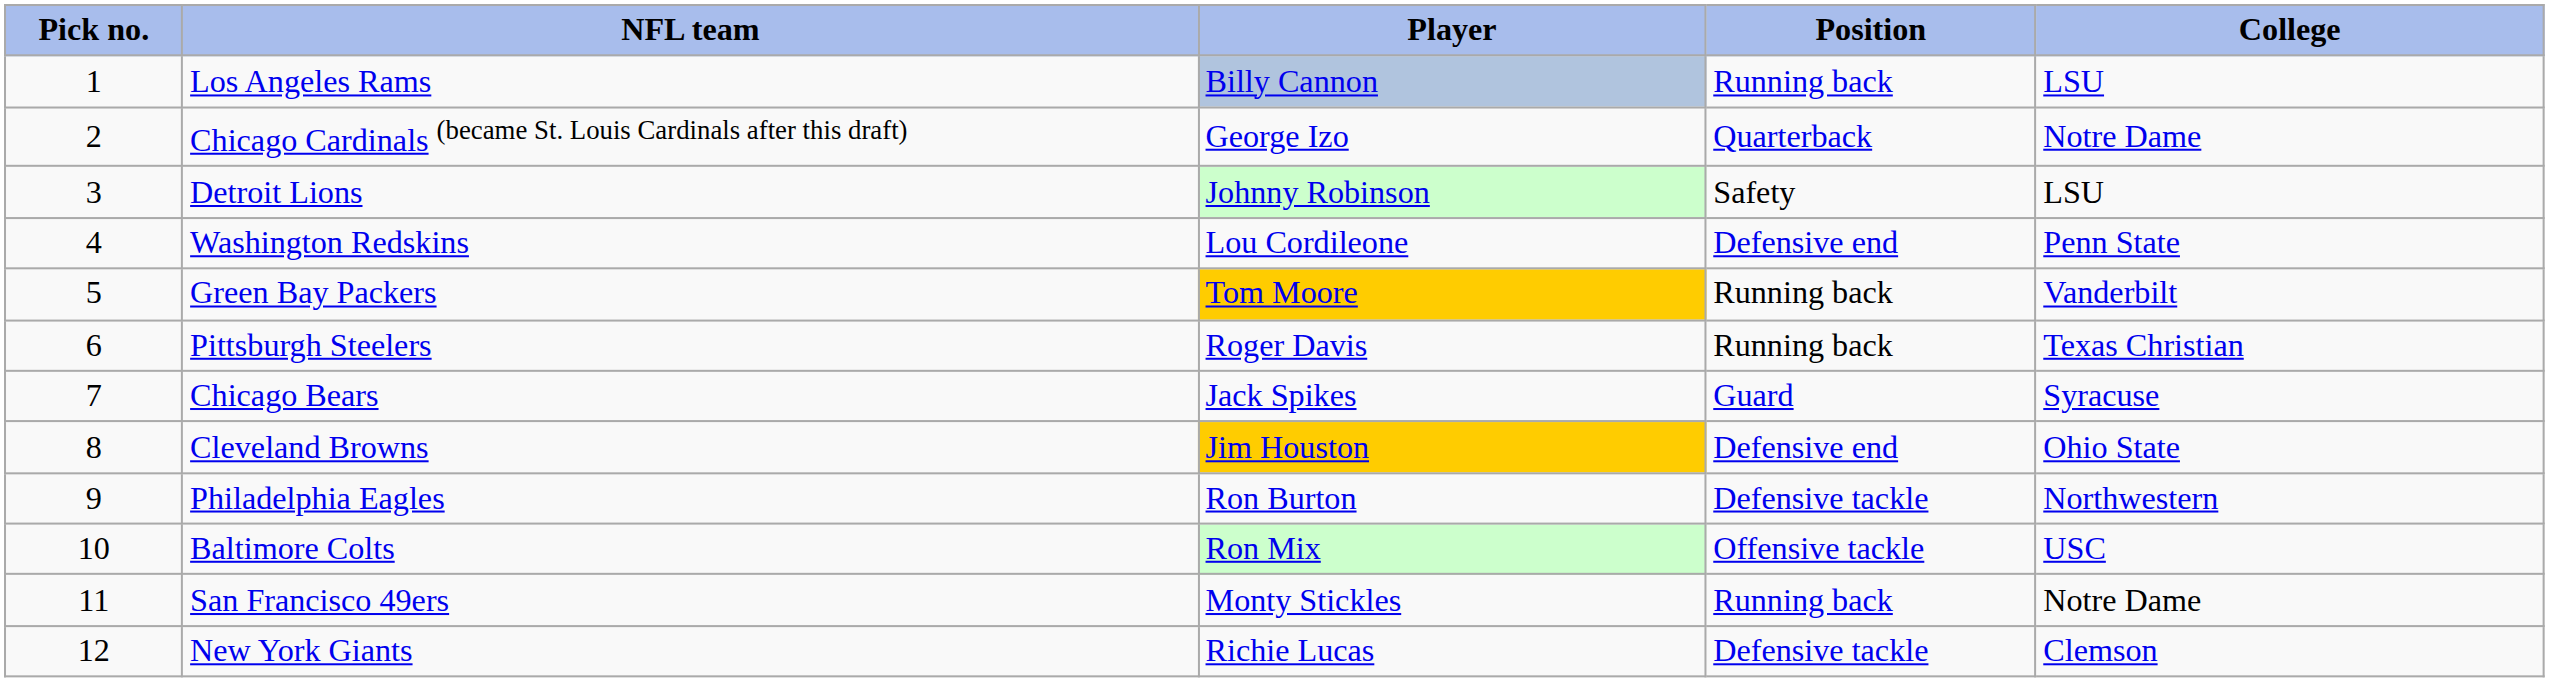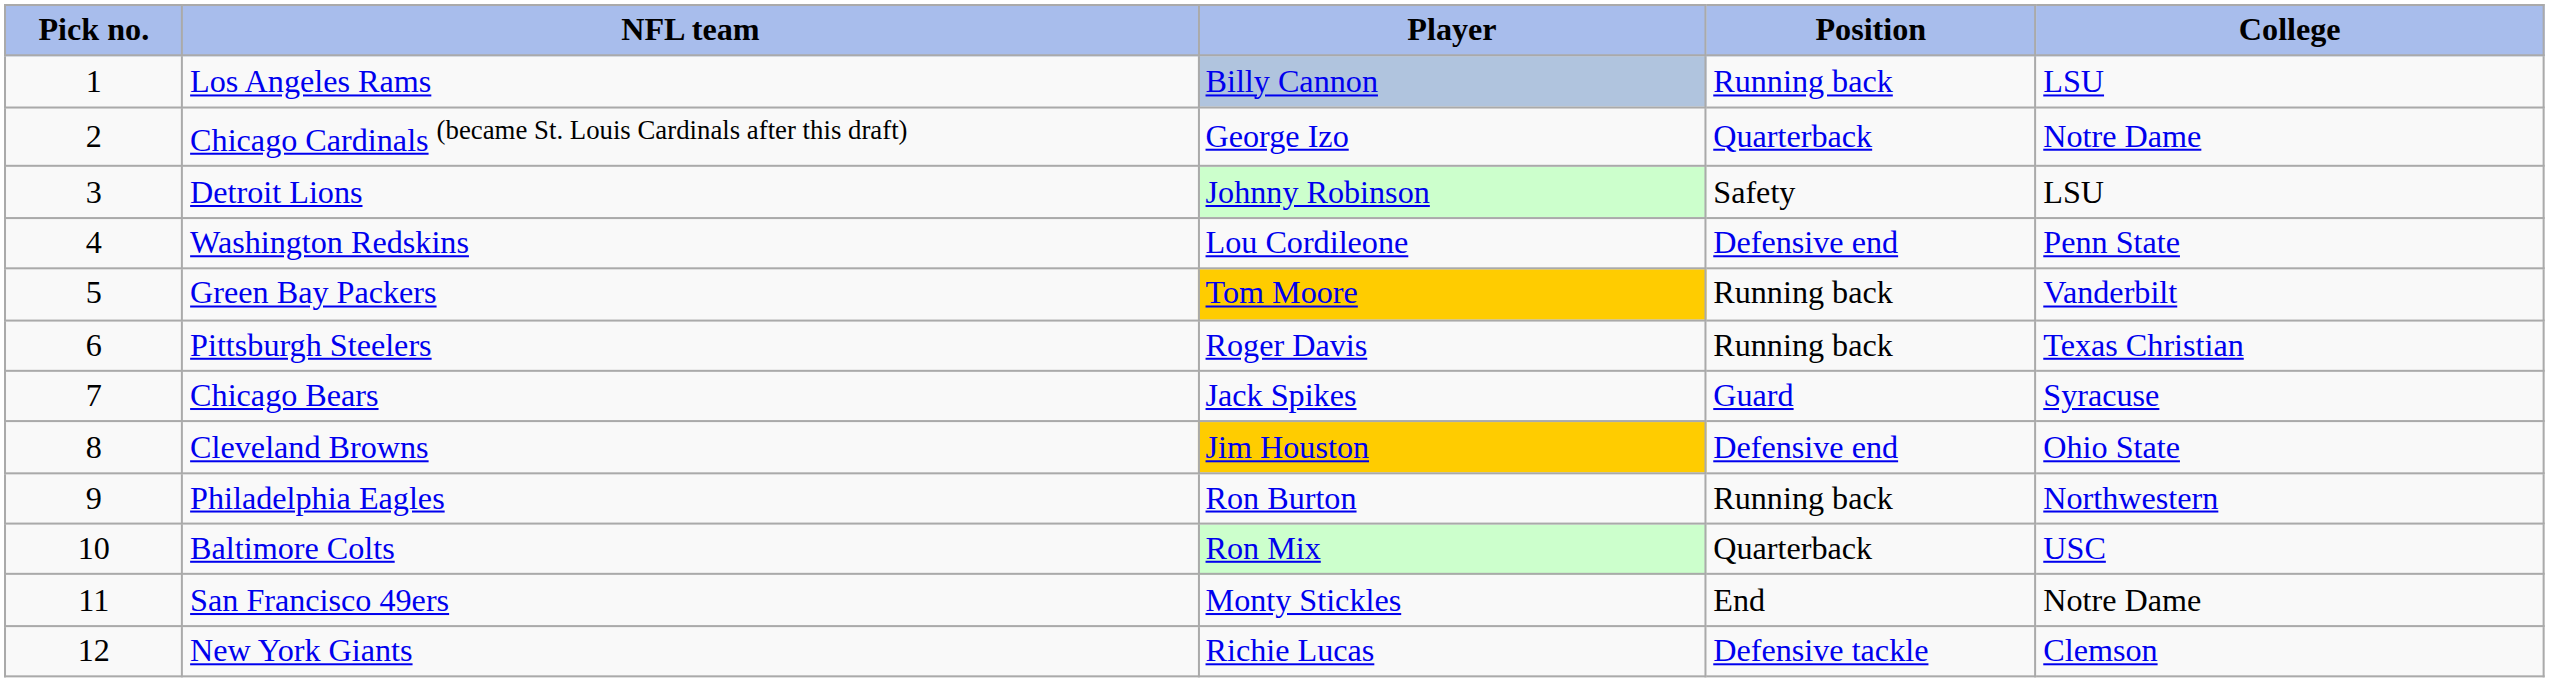Philadelphia Eagles | Position: Defensive tackle -> Running back
Baltimore Colts | Position: Offensive tackle -> Quarterback
San Francisco 49ers | Position: Running back -> End
